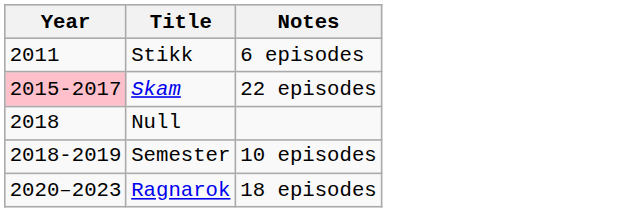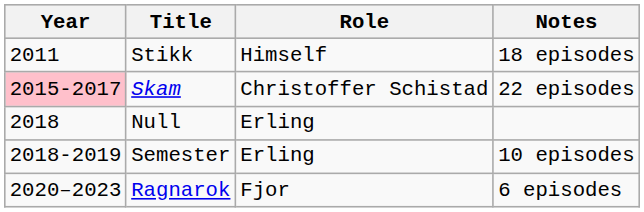+ column: Role | Himself | Christoffer Schistad | Erling | Erling | Fjor
Stikk | Notes: 6 episodes -> 18 episodes
Ragnarok | Notes: 18 episodes -> 6 episodes
